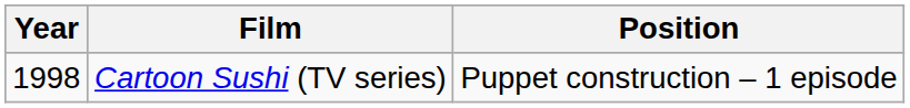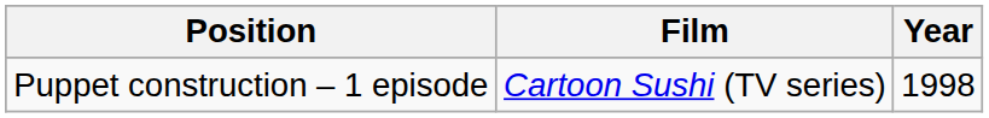columns swapped: Year <-> Position
